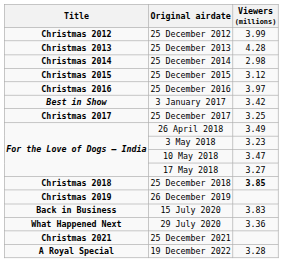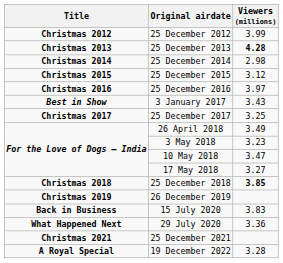25 December 2013 | Viewers (millions): normal -> bold
3 January 2017 | Viewers (millions): 3.42 -> 3.43
